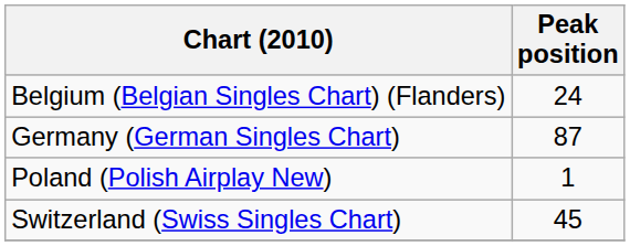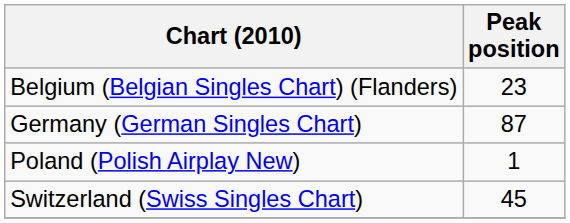Belgium (Belgian Singles Chart) (Flanders) | Peak position: 24 -> 23
